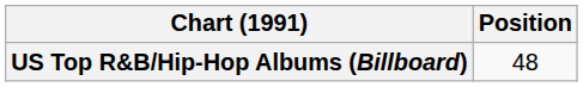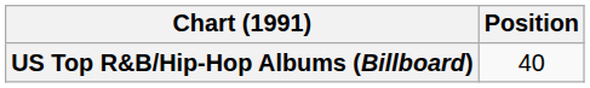US Top R&B/Hip-Hop Albums (Billboard) | Position: 48 -> 40
